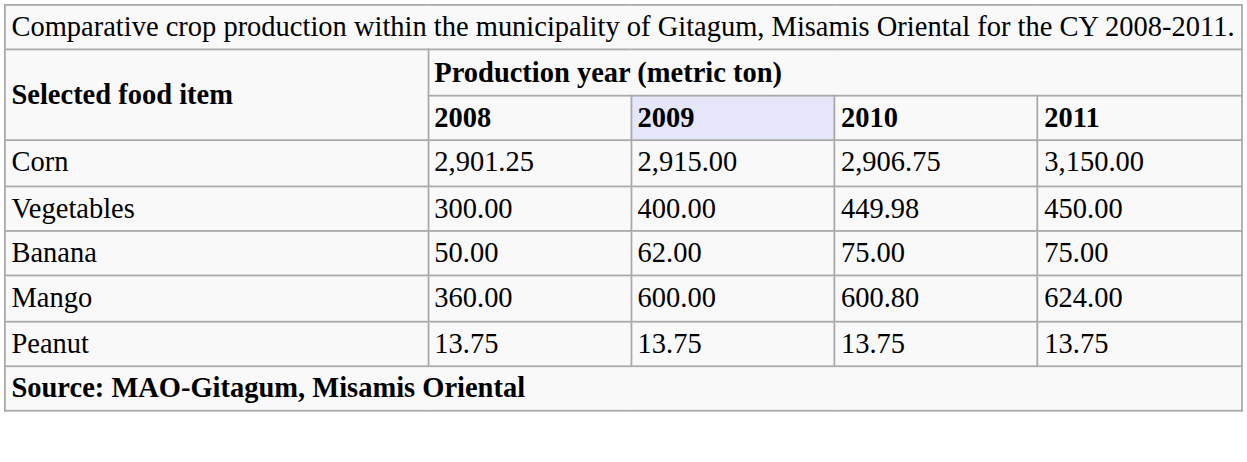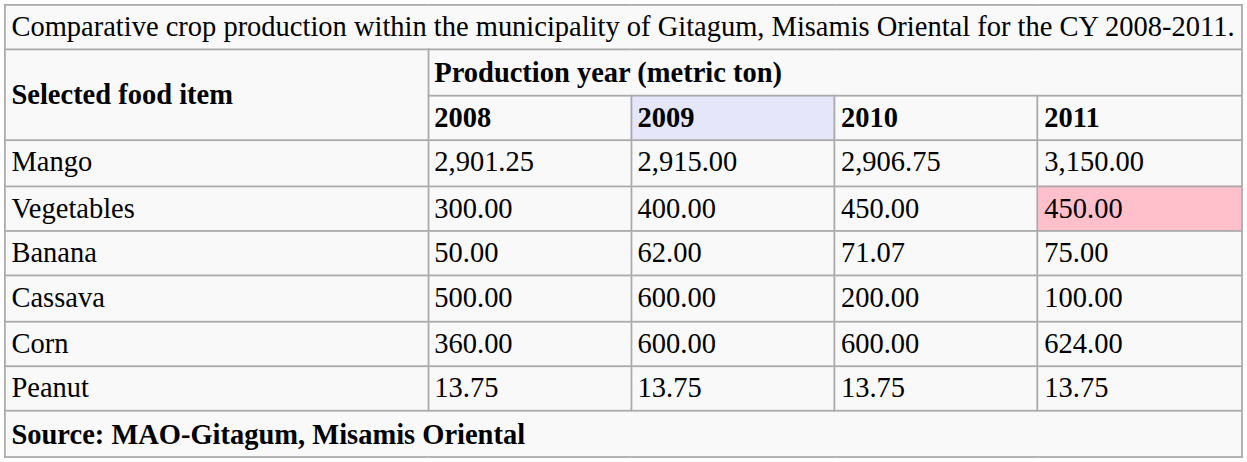2,901.25 | column 1: Corn -> Mango
300.00 | column 4: 449.98 -> 450.00
300.00 | column 5: no background -> pink background
50.00 | column 4: 75.00 -> 71.07
+ row: Cassava | 500.00 | 600.00 | 200.00 | 100.00
360.00 | column 1: Mango -> Corn
360.00 | column 4: 600.80 -> 600.00
